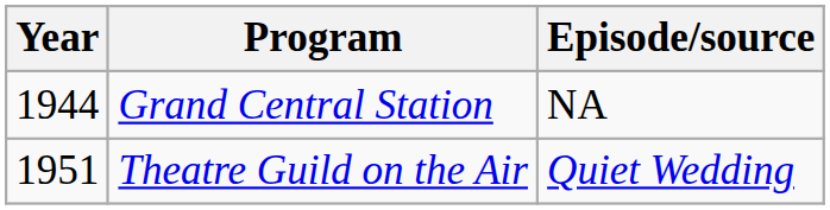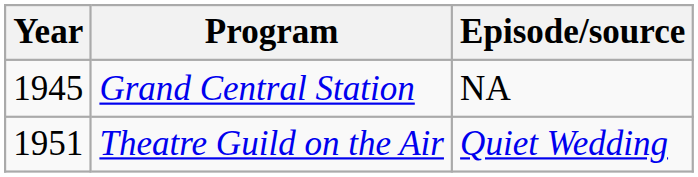Grand Central Station | Year: 1944 -> 1945
